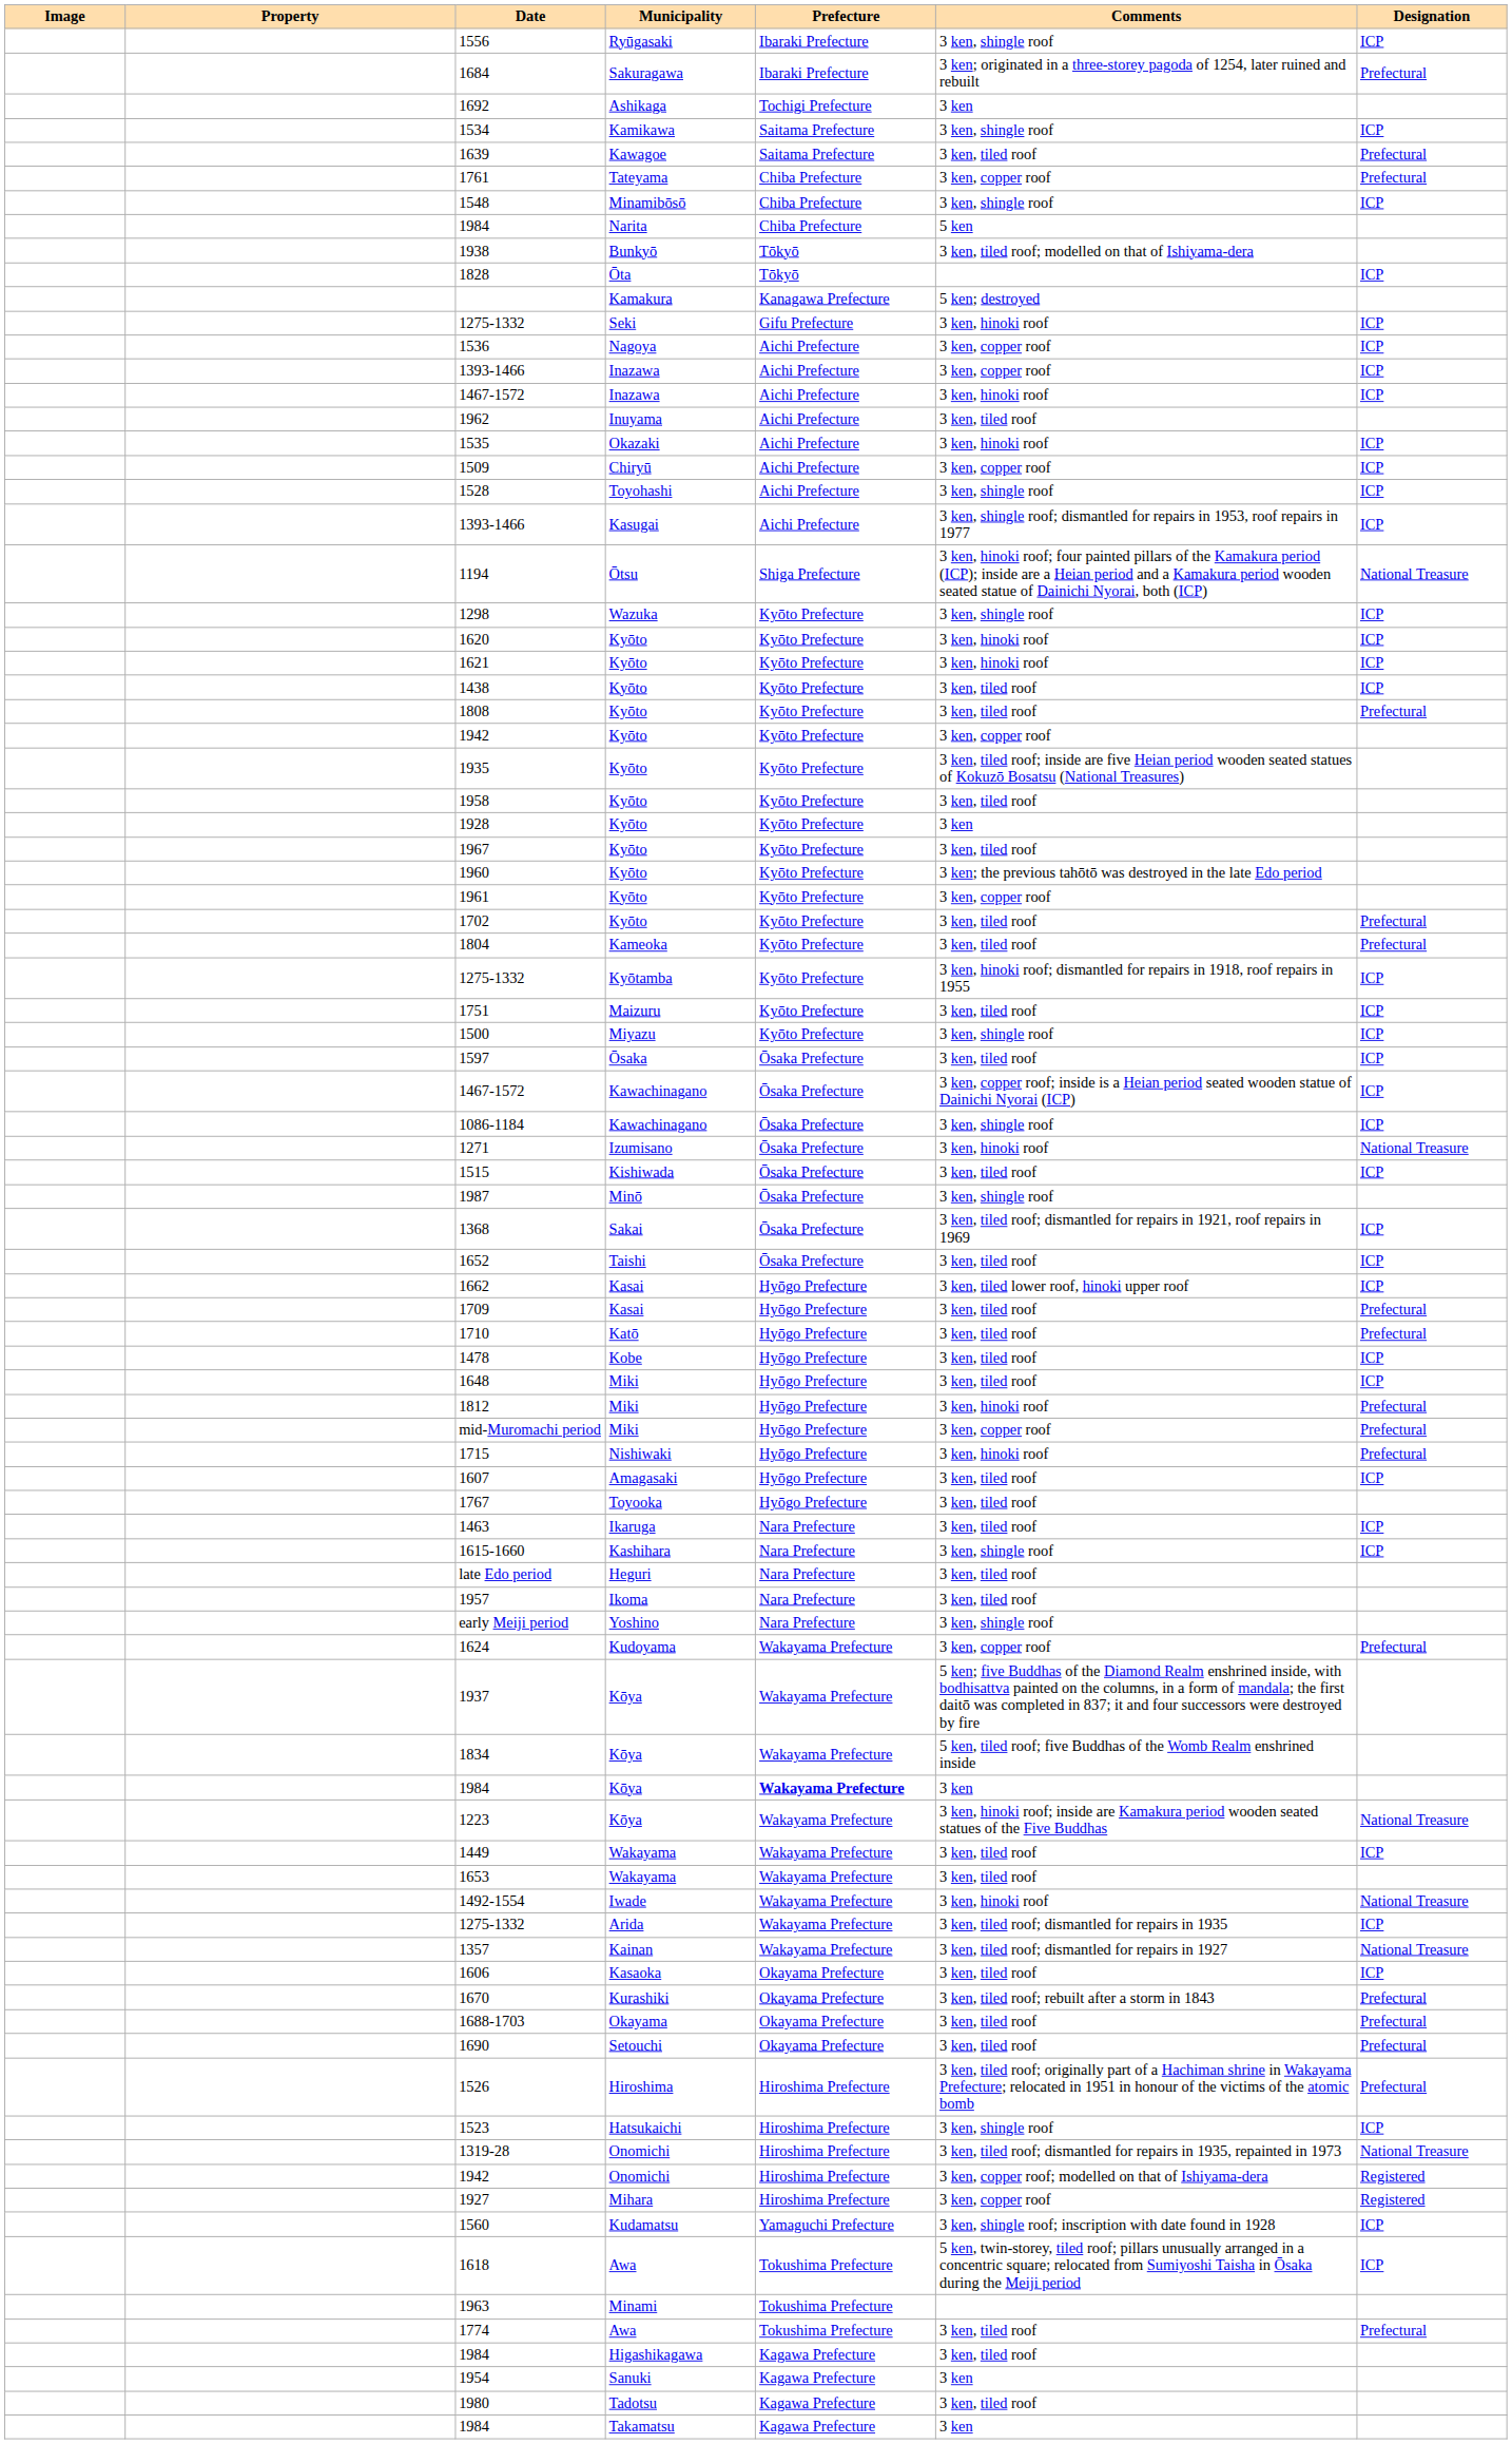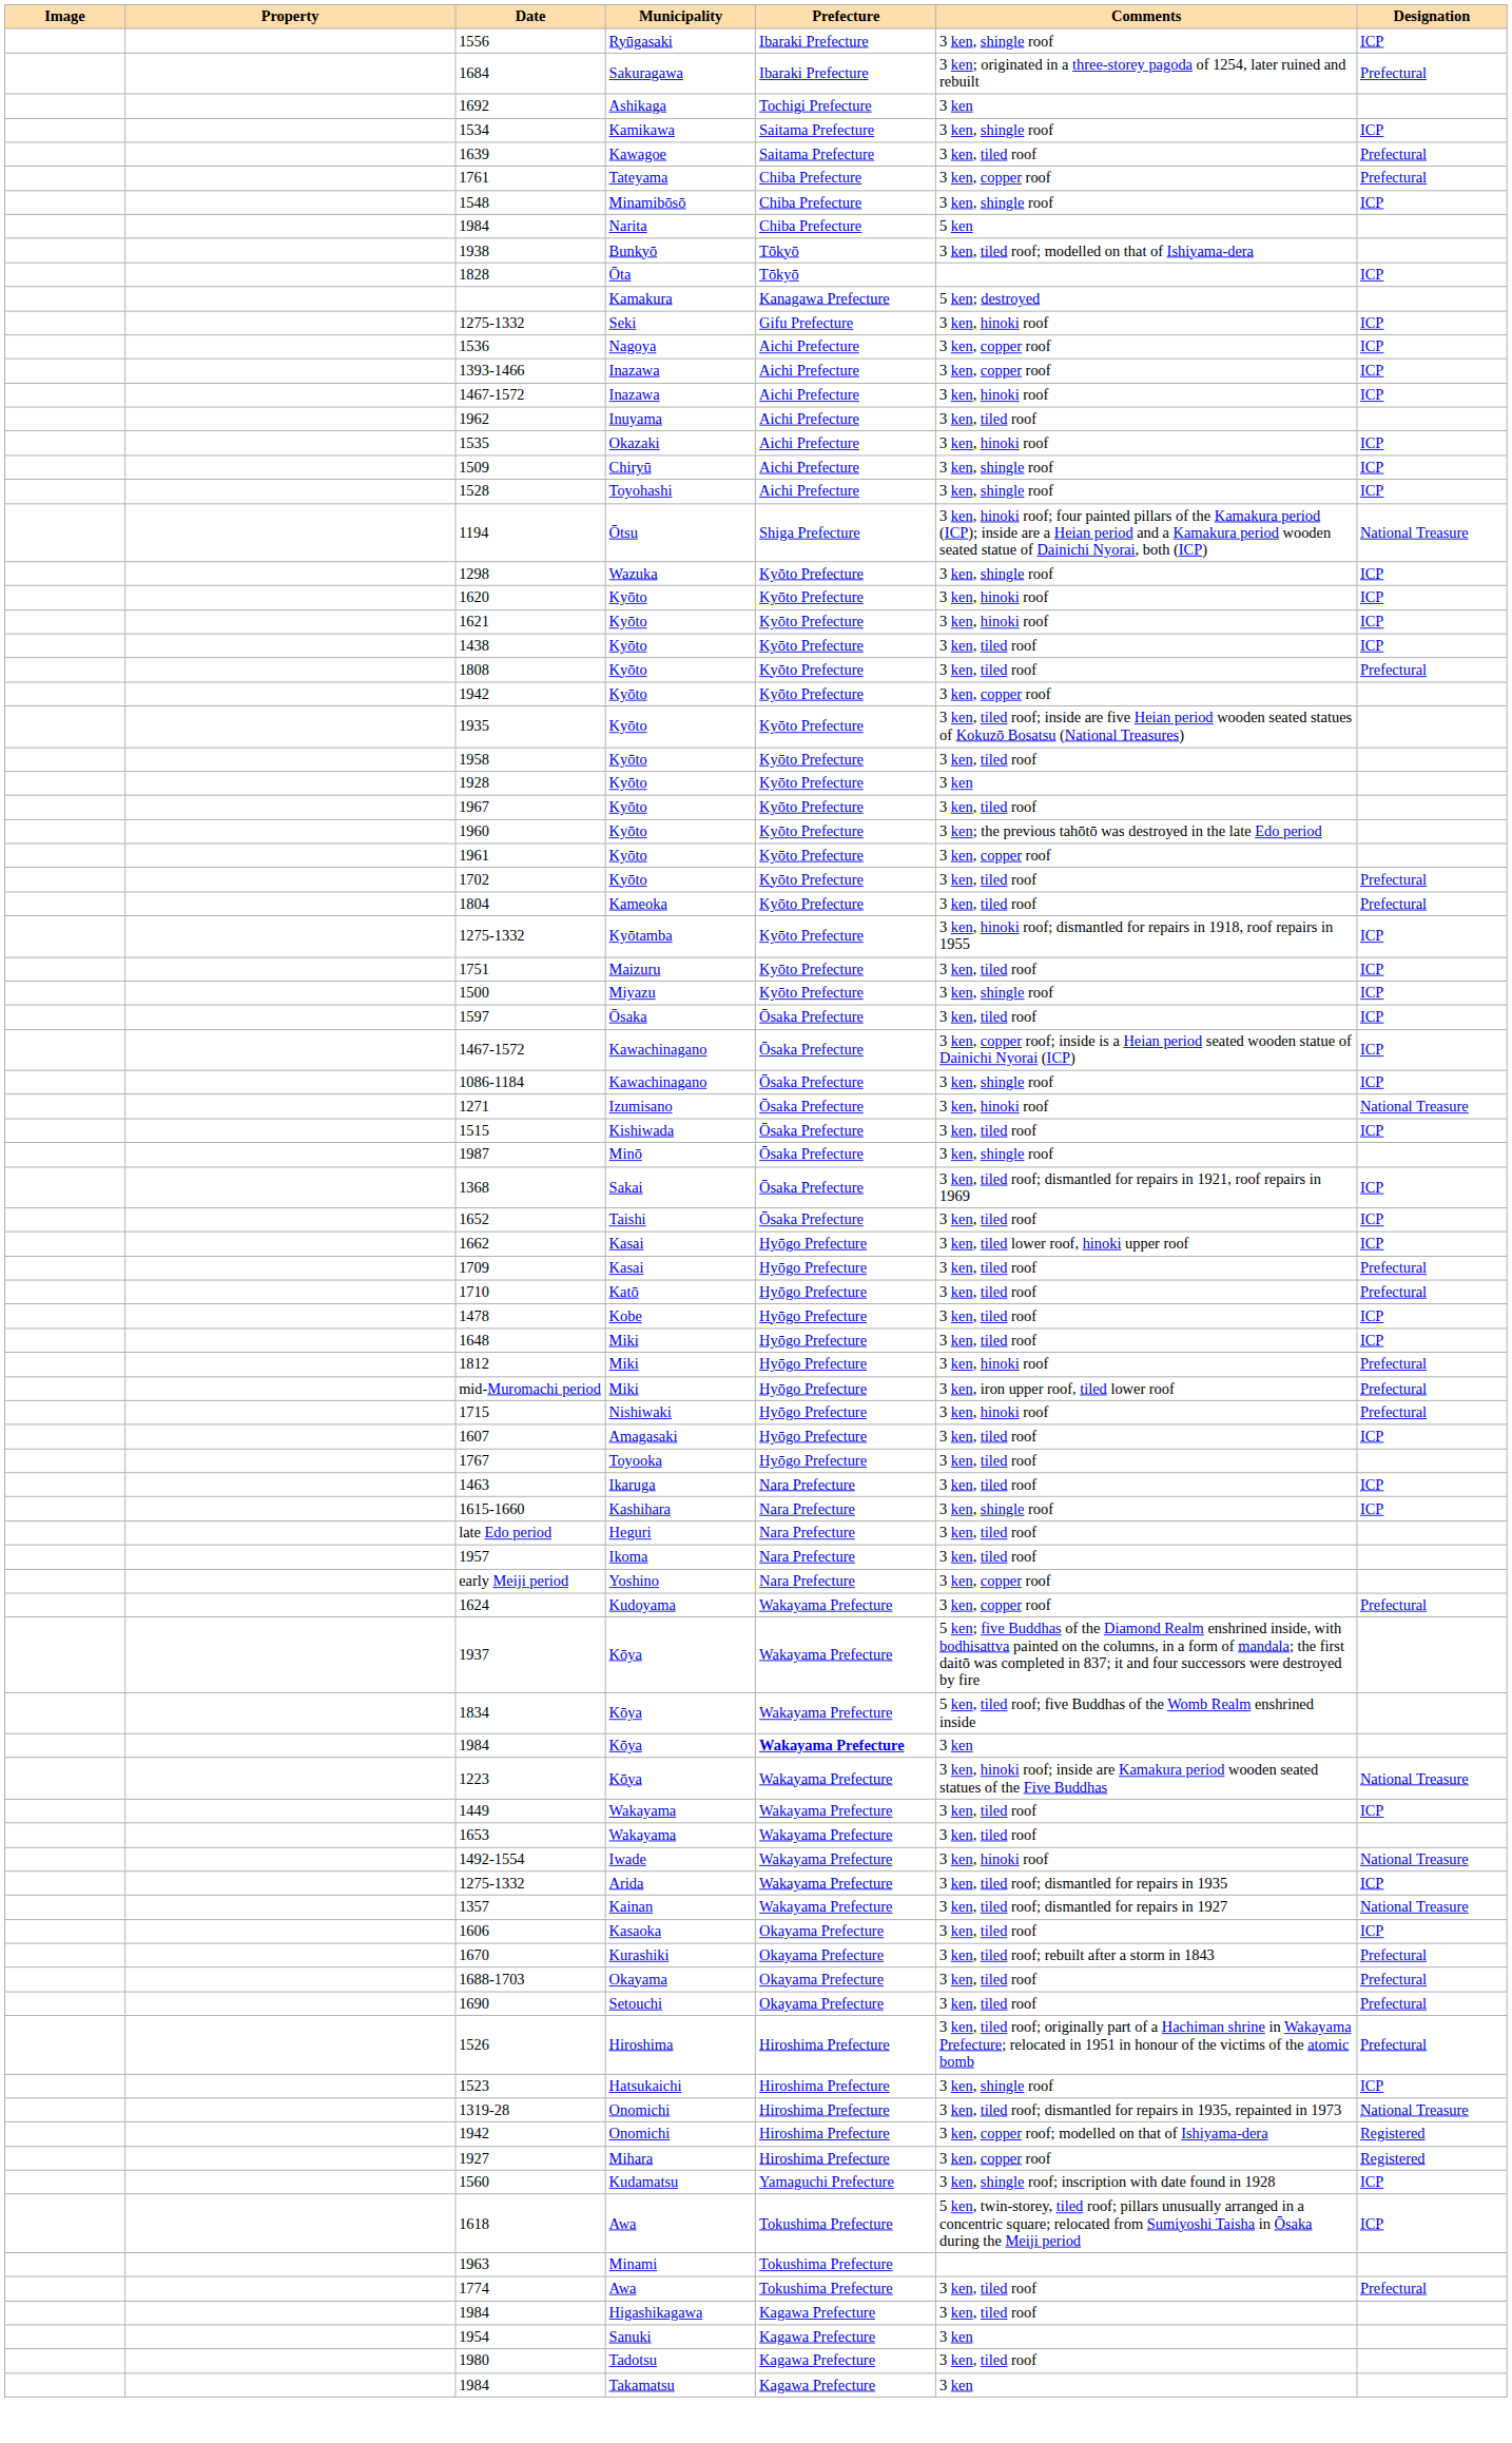1509 | Comments: 3 ken, copper roof -> 3 ken, shingle roof
- row: 1393-1466 | Kasugai | Aichi Prefecture | 3 ken, shingle roof; dismantled for repairs in 1953, roof repairs in 1977 | ICP
mid-Muromachi period | Comments: 3 ken, copper roof -> 3 ken, iron upper roof, tiled lower roof
early Meiji period | Comments: 3 ken, shingle roof -> 3 ken, copper roof
